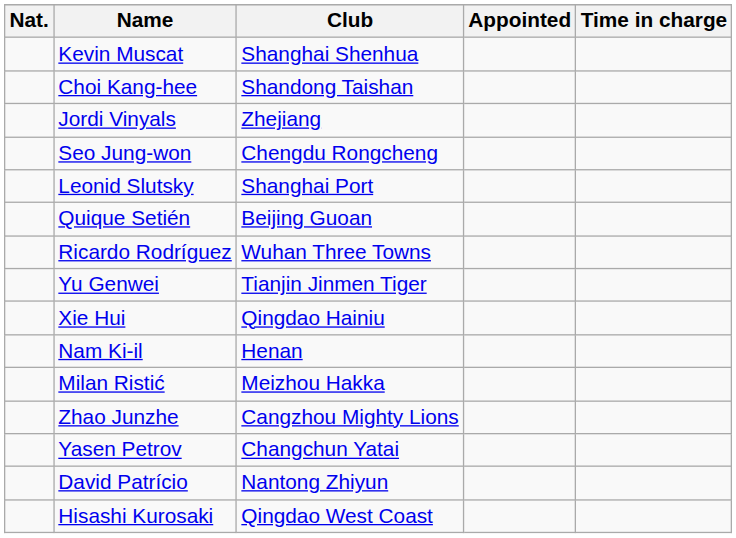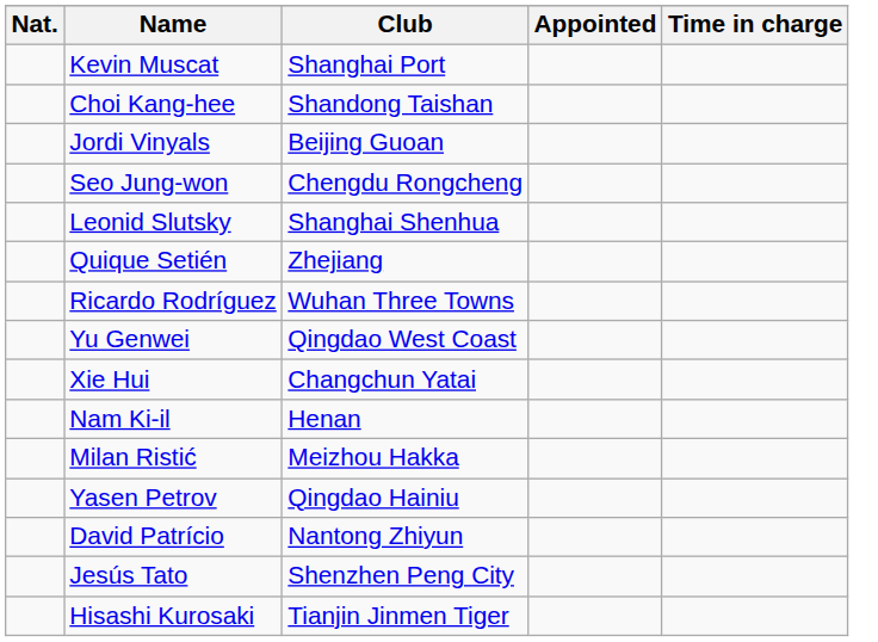Kevin Muscat | Club: Shanghai Shenhua -> Shanghai Port
Jordi Vinyals | Club: Zhejiang -> Beijing Guoan
Leonid Slutsky | Club: Shanghai Port -> Shanghai Shenhua
Quique Setién | Club: Beijing Guoan -> Zhejiang
Yu Genwei | Club: Tianjin Jinmen Tiger -> Qingdao West Coast
Xie Hui | Club: Qingdao Hainiu -> Changchun Yatai
- row: Zhao Junzhe | Cangzhou Mighty Lions
Yasen Petrov | Club: Changchun Yatai -> Qingdao Hainiu
+ row: Jesús Tato | Shenzhen Peng City
Hisashi Kurosaki | Club: Qingdao West Coast -> Tianjin Jinmen Tiger
